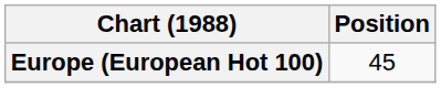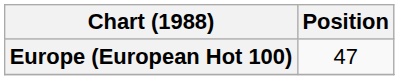Europe (European Hot 100) | Position: 45 -> 47
